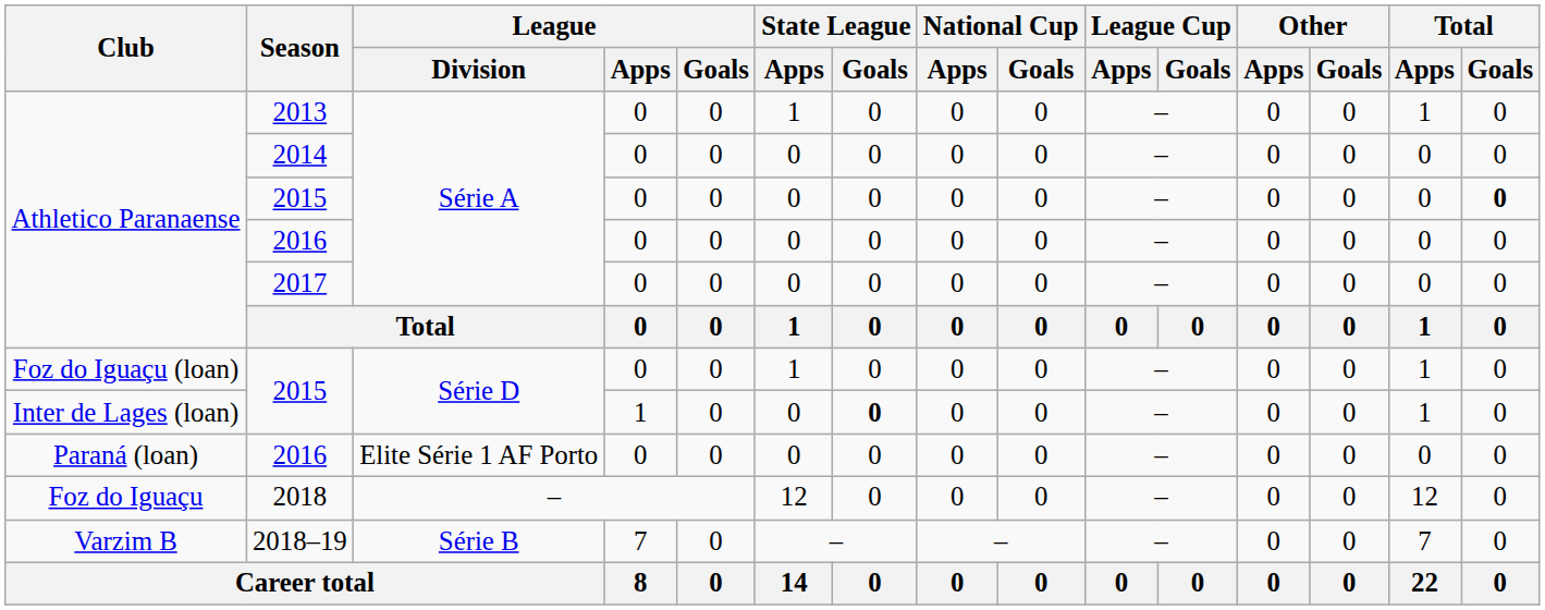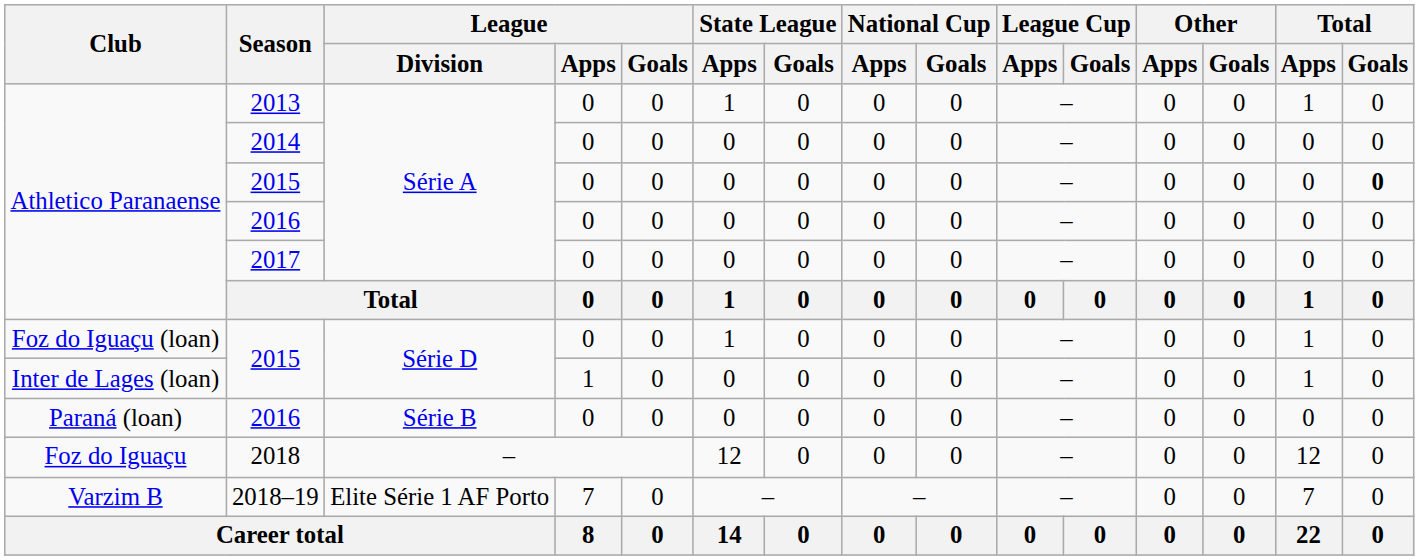Inter de Lages (loan) / 2015 | State League / Goals: bold -> normal
Paraná (loan) / 2016 | League / Division: Elite Série 1 AF Porto -> Série B
2018–19 | League / Division: Série B -> Elite Série 1 AF Porto
